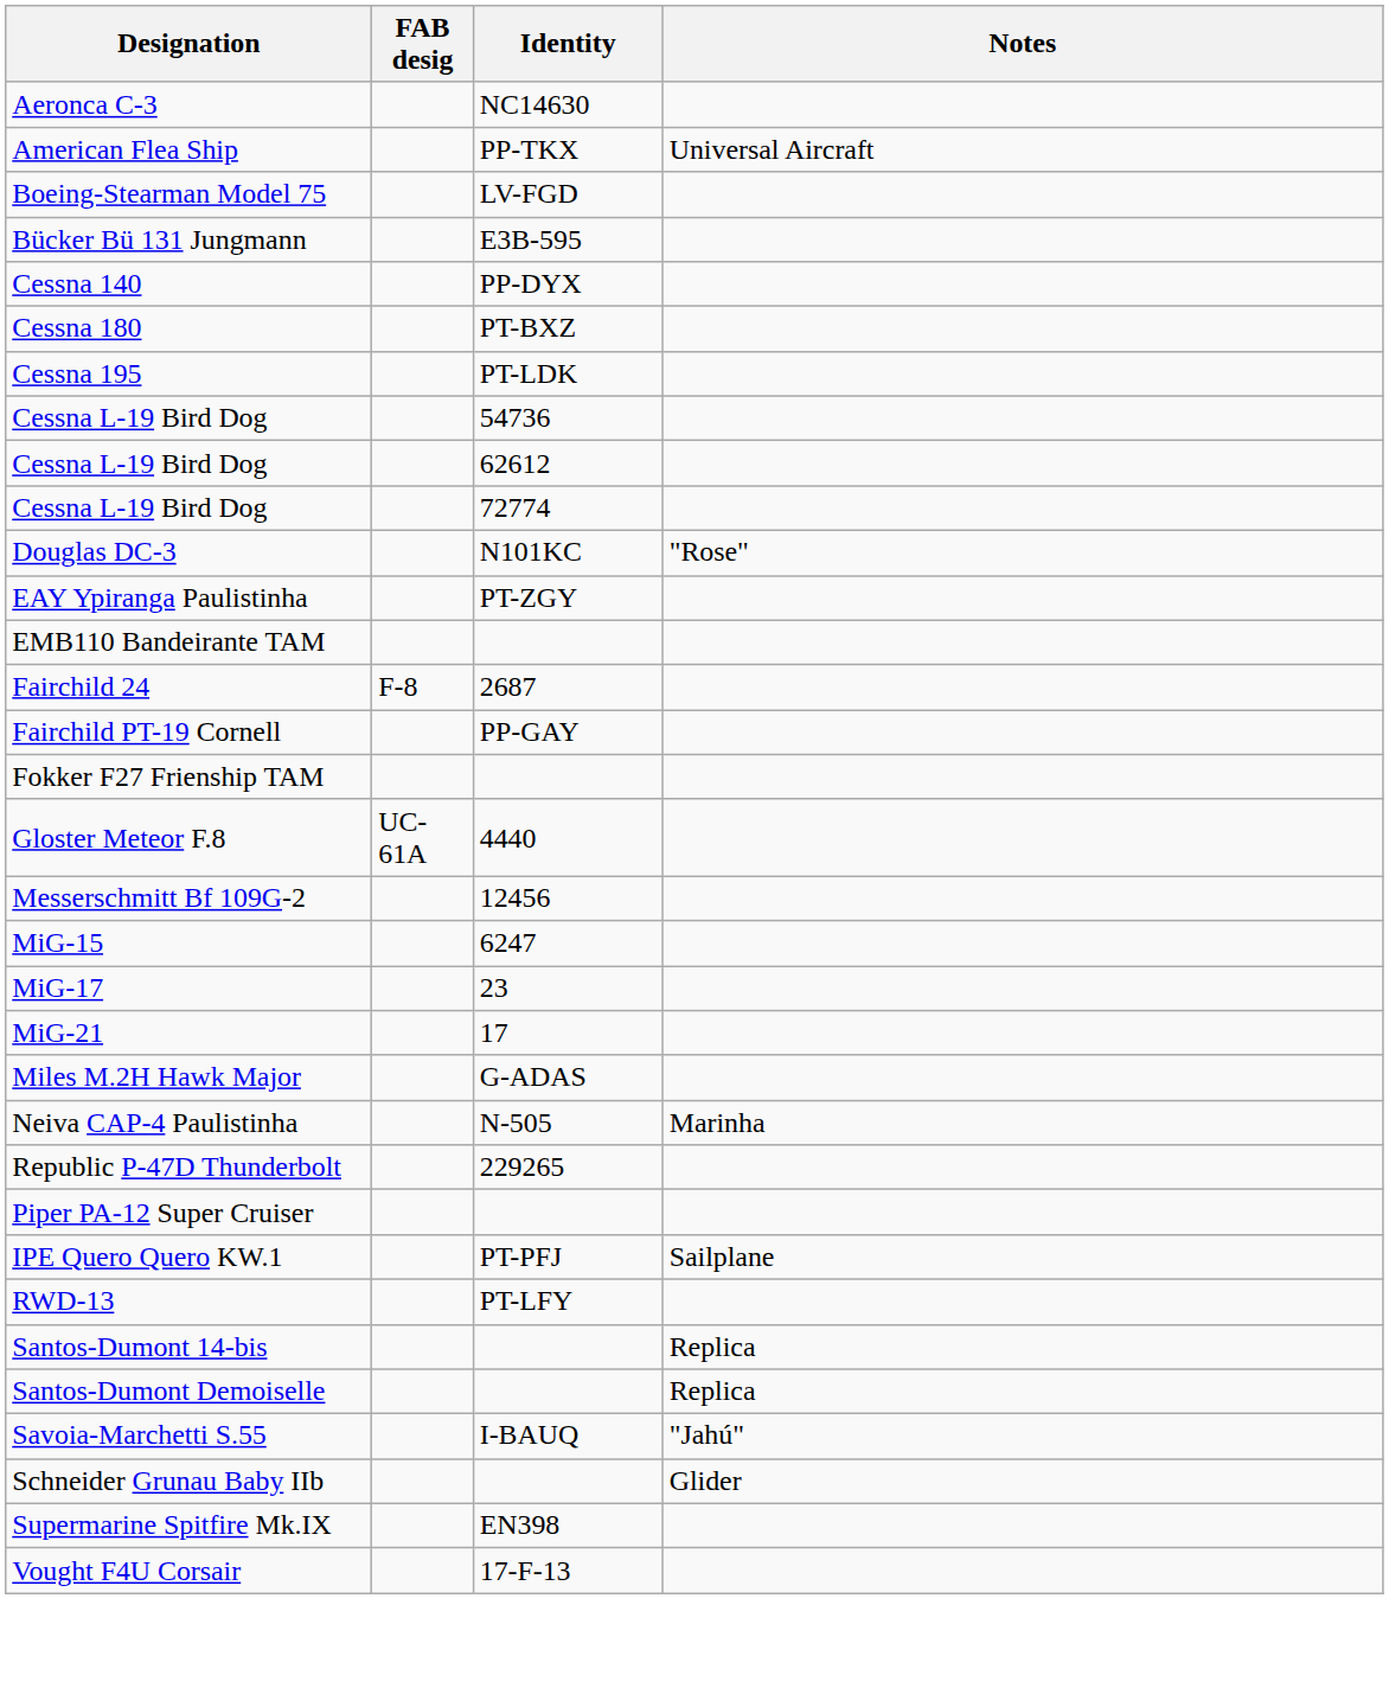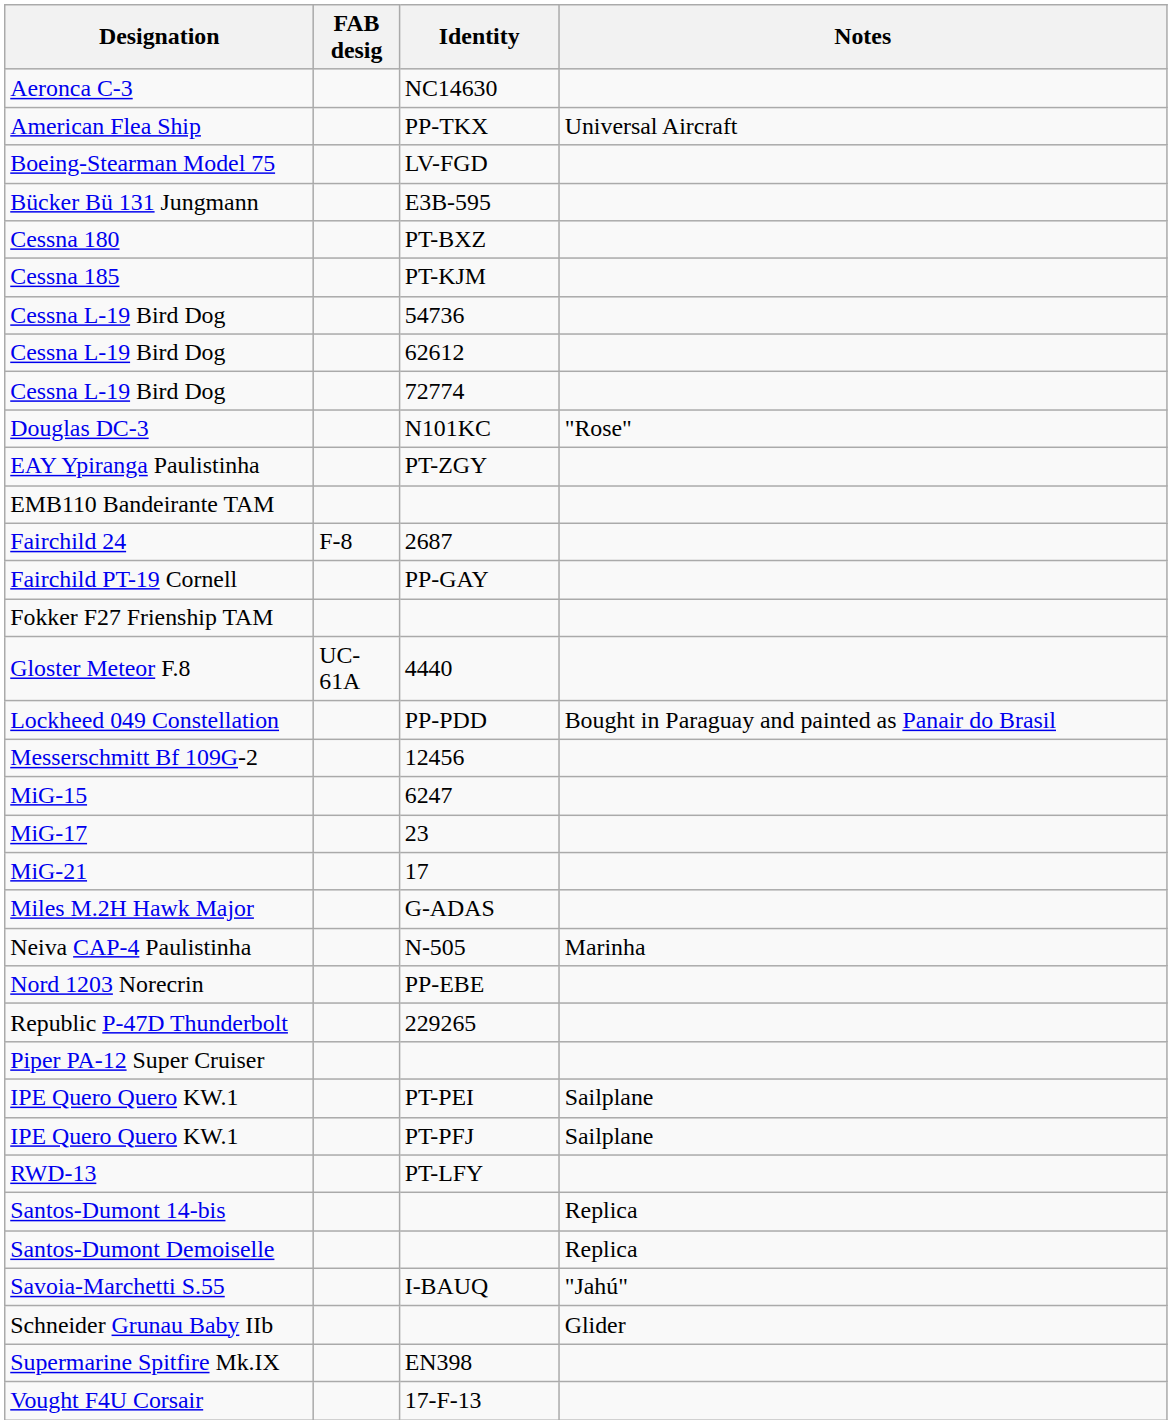- row: Cessna 140 | PP-DYX
+ row: Cessna 185 | PT-KJM
- row: Cessna 195 | PT-LDK
+ row: Lockheed 049 Constellation | PP-PDD | Bought in Paraguay and painted as Panair do Brasil
+ row: Nord 1203 Norecrin | PP-EBE
+ row: IPE Quero Quero KW.1 | PT-PEI | Sailplane
